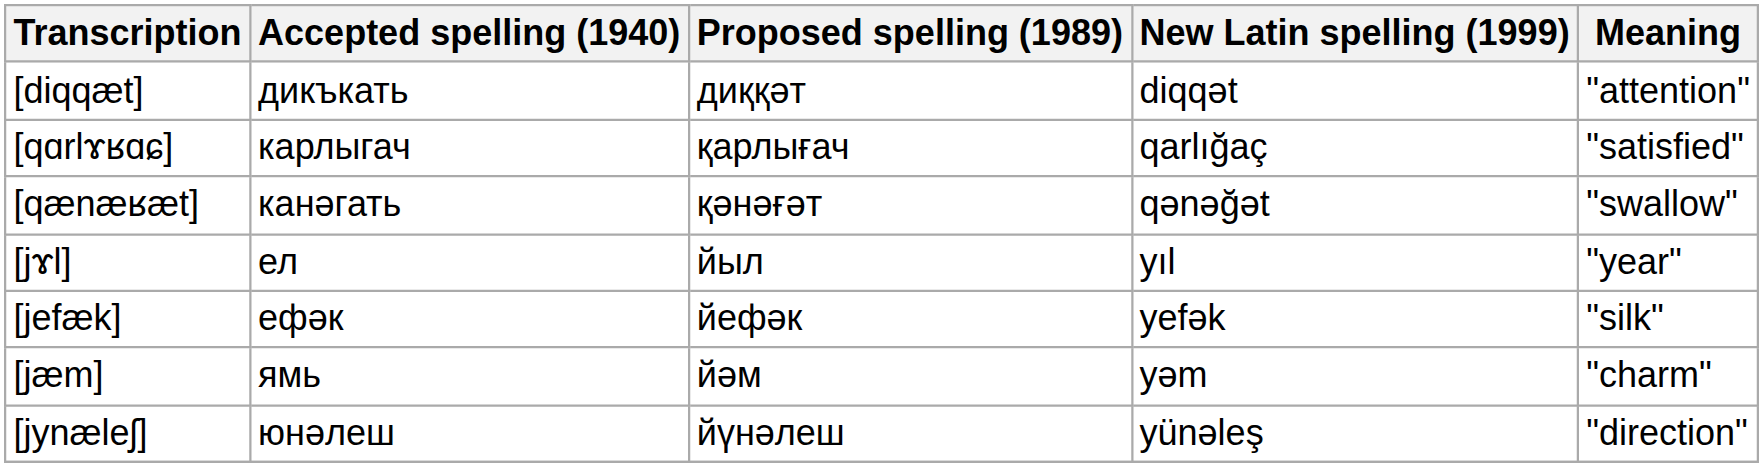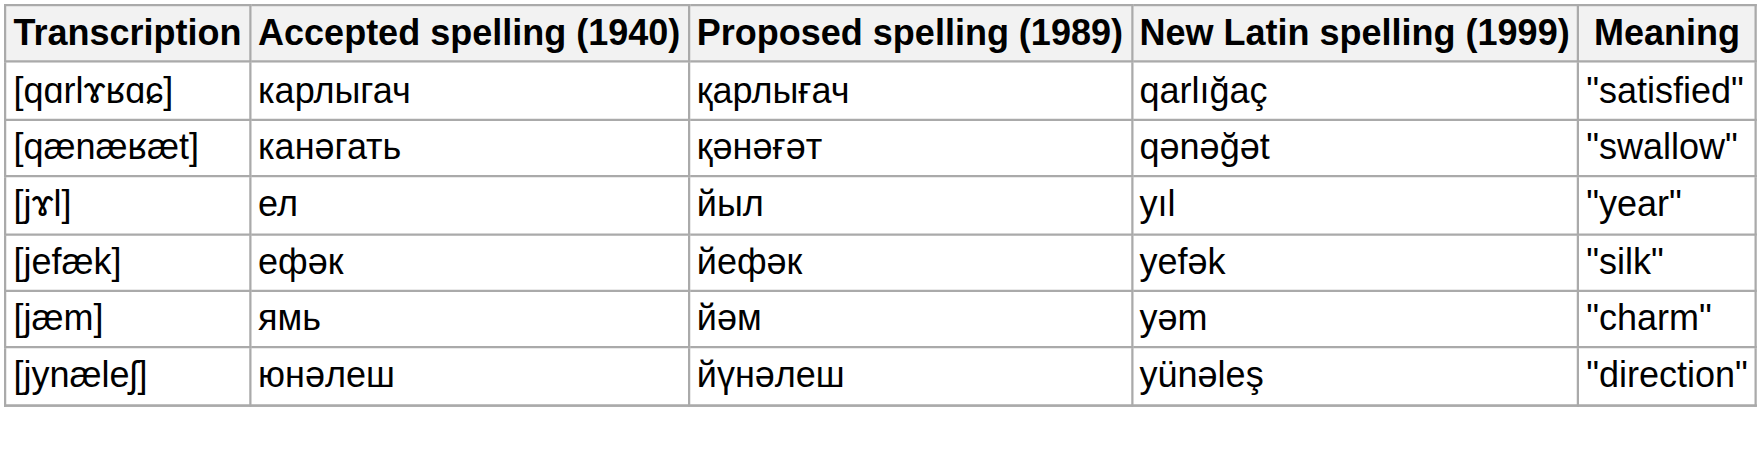- row: [diqqæt] | дикъкать | диққәт | diqqət | "attention"
